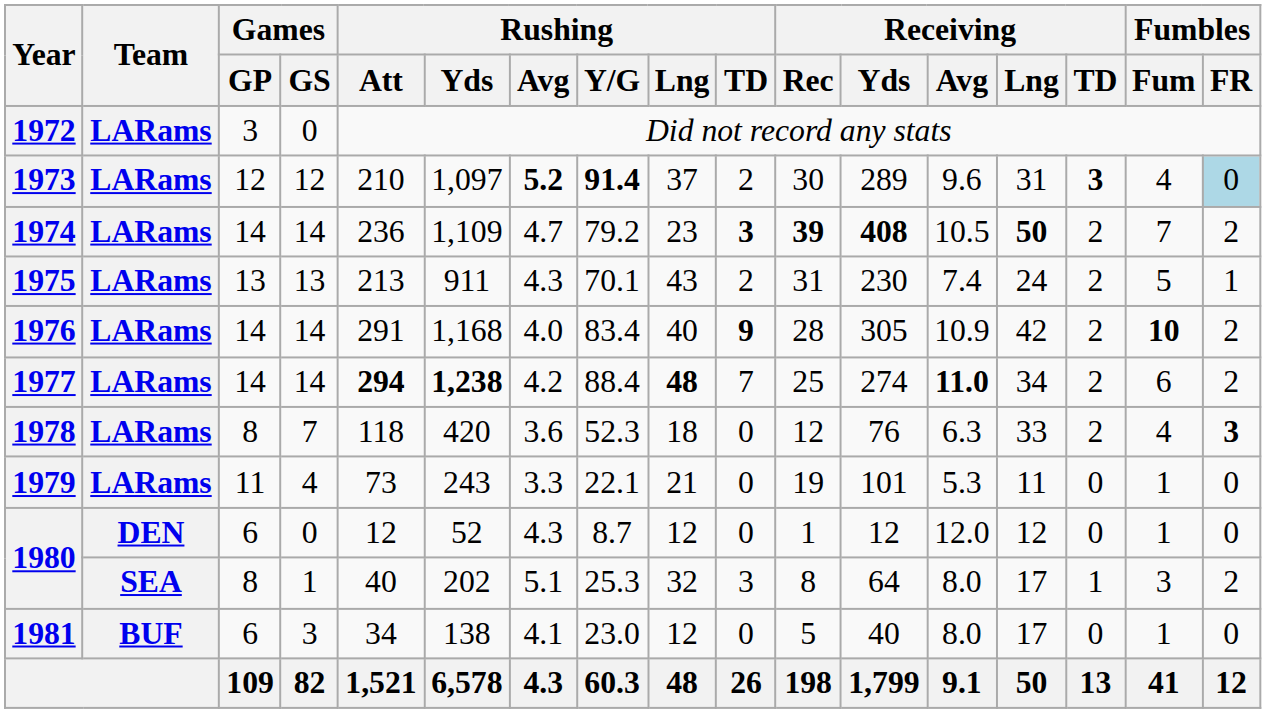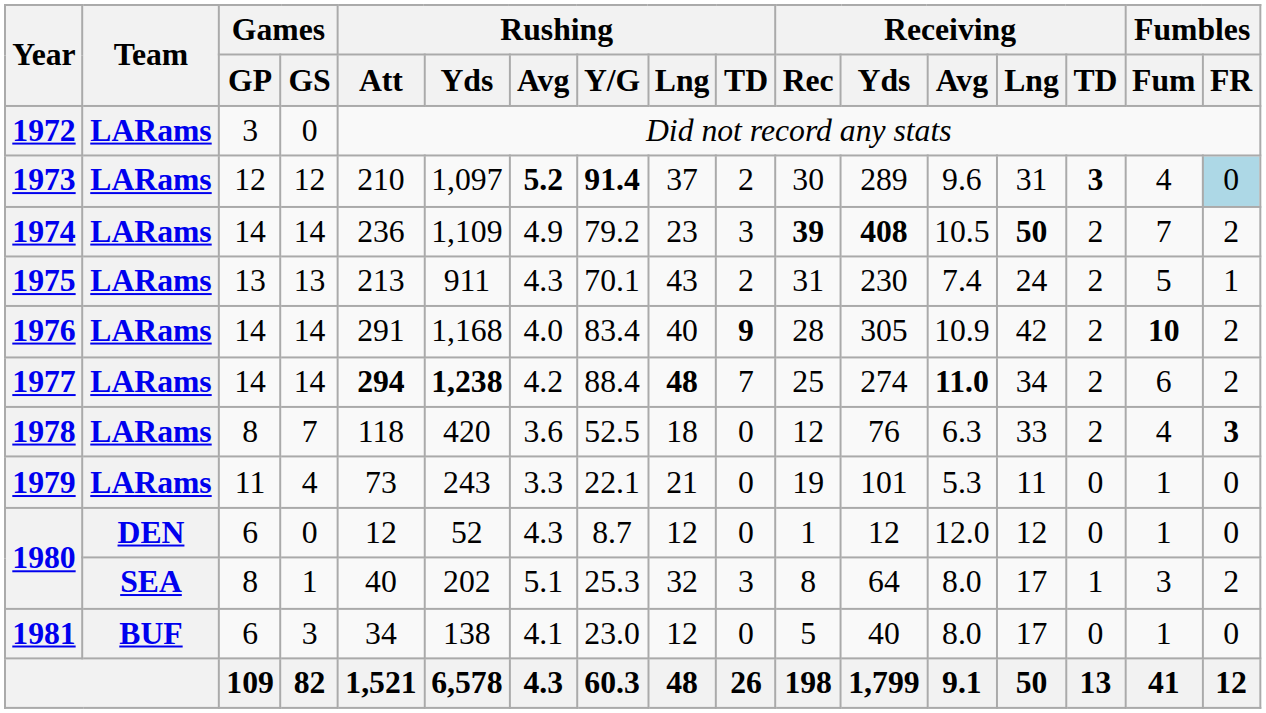1974 | Rushing / Avg: 4.7 -> 4.9
1974 | Rushing / TD: bold -> normal
1978 | Rushing / Y/G: 52.3 -> 52.5
